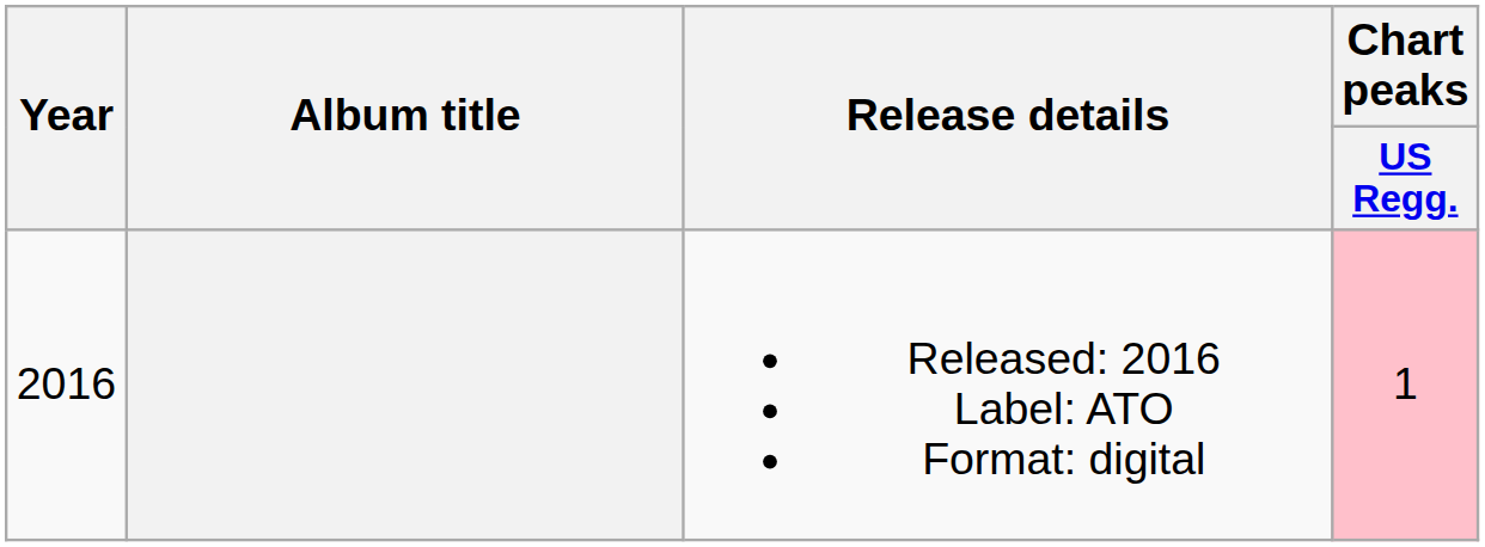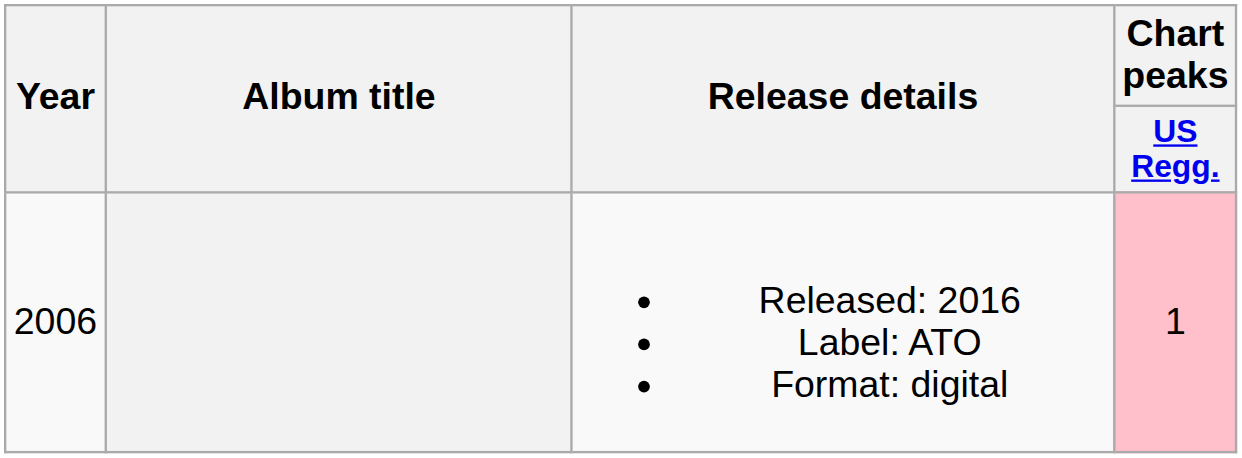Released: 2016 Label: ATO Format: digital | Year: 2016 -> 2006
